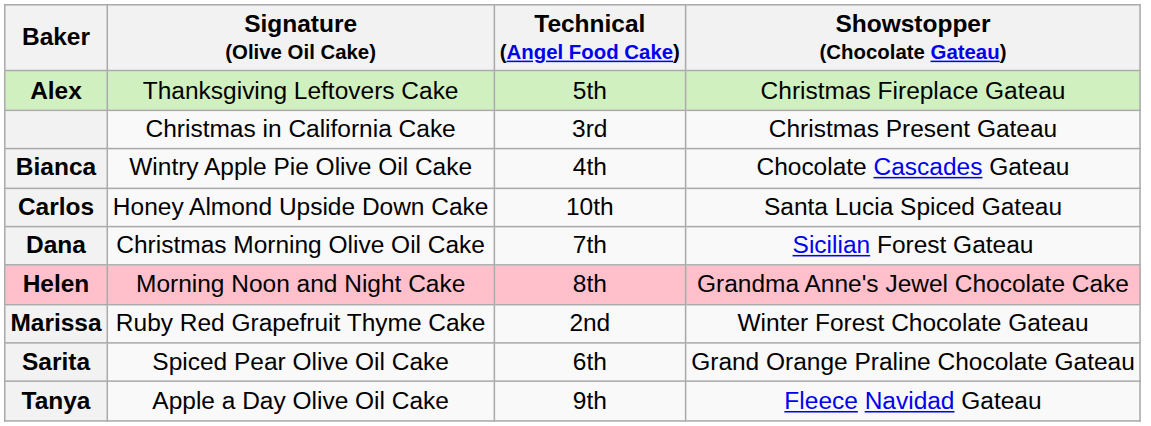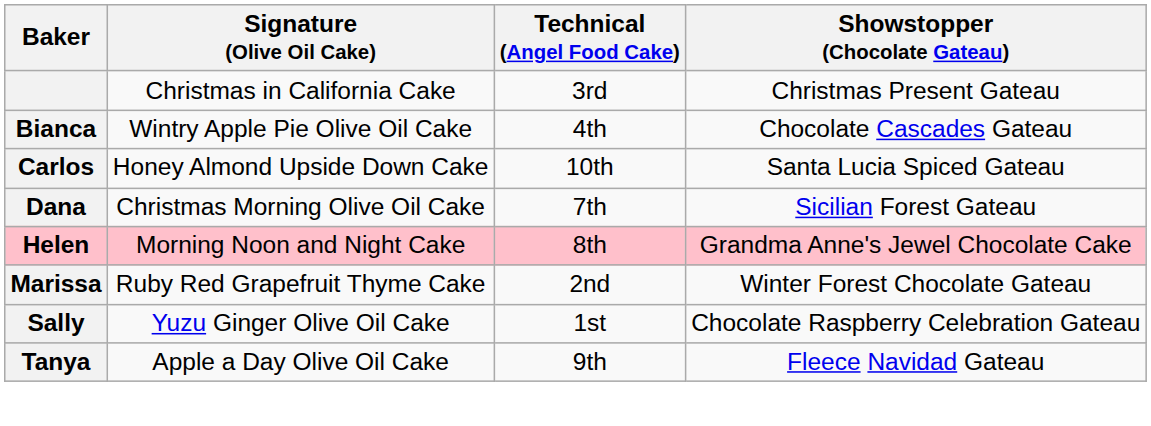- row: Alex | Thanksgiving Leftovers Cake | 5th | Christmas Fireplace Gateau
+ row: Sally | Yuzu Ginger Olive Oil Cake | 1st | Chocolate Raspberry Celebration Gateau
- row: Sarita | Spiced Pear Olive Oil Cake | 6th | Grand Orange Praline Chocolate Gateau
